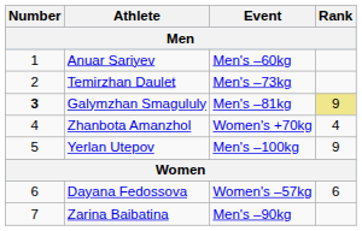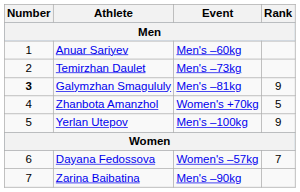Galymzhan Smagululy | Rank: khaki background -> no background
Zhanbota Amanzhol | Rank: 4 -> 5
Dayana Fedossova | Rank: 6 -> 7
